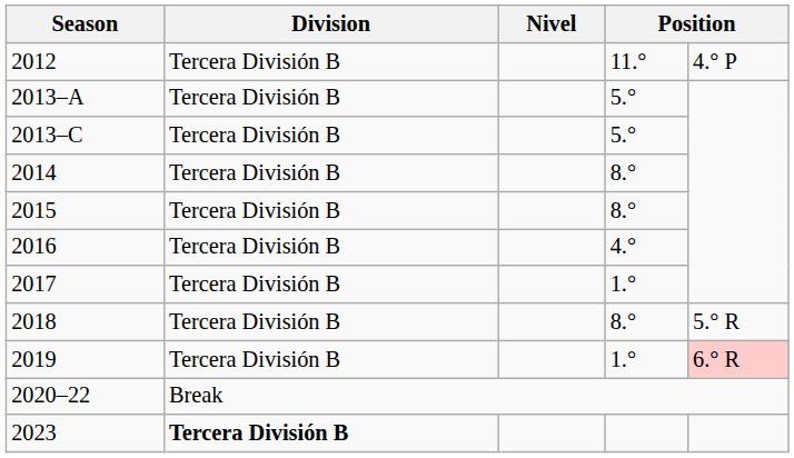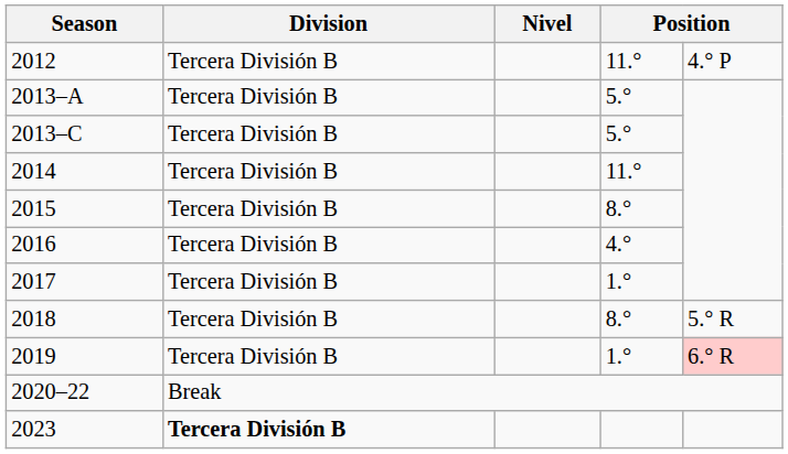2014 | column 4: 8.° -> 11.°
